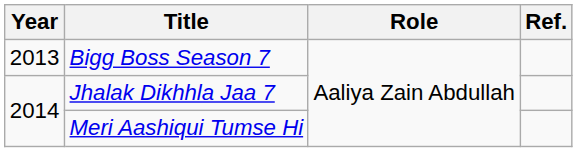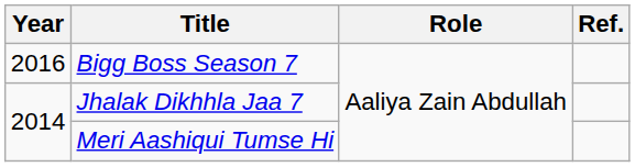Bigg Boss Season 7 | Year: 2013 -> 2016
